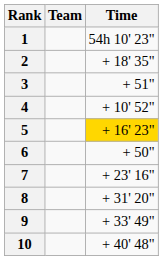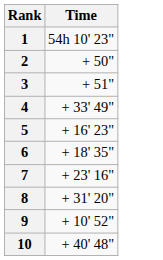- column: Team
2 | Time: + 18' 35" -> + 50"
4 | Time: + 10' 52" -> + 33' 49"
5 | Time: gold background -> no background
6 | Time: + 50" -> + 18' 35"
9 | Time: + 33' 49" -> + 10' 52"
